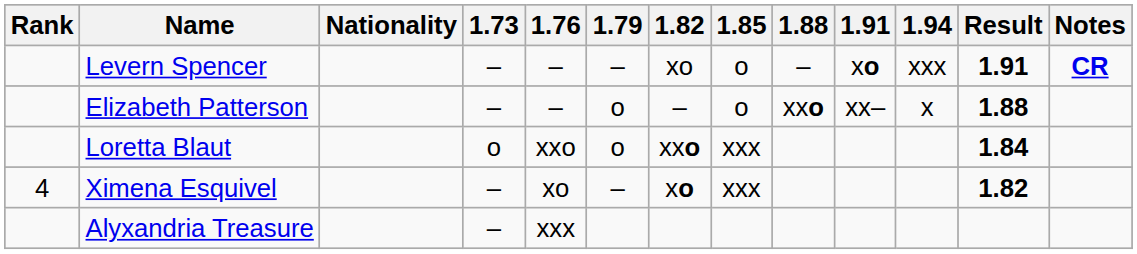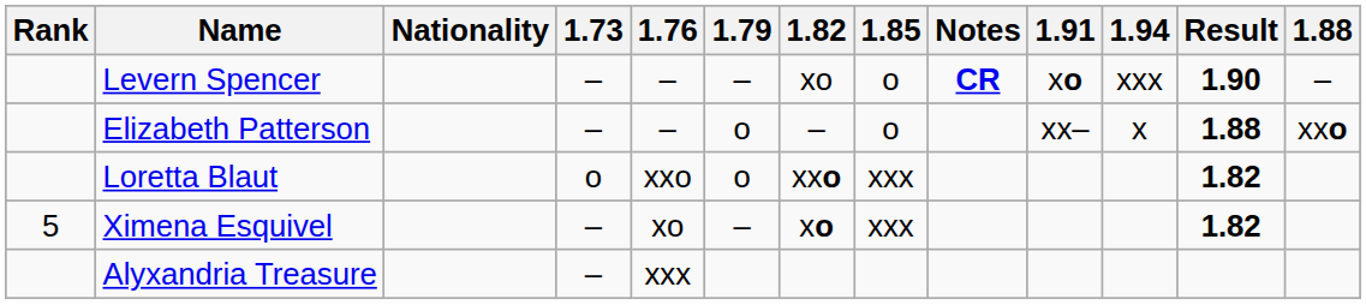columns swapped: 1.88 <-> Notes
Levern Spencer | Result: 1.91 -> 1.90
Loretta Blaut | Result: 1.84 -> 1.82
Ximena Esquivel | Rank: 4 -> 5
